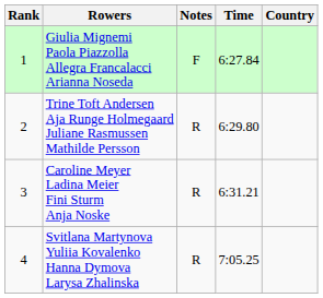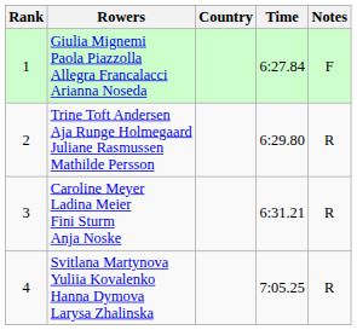columns swapped: Country <-> Notes
